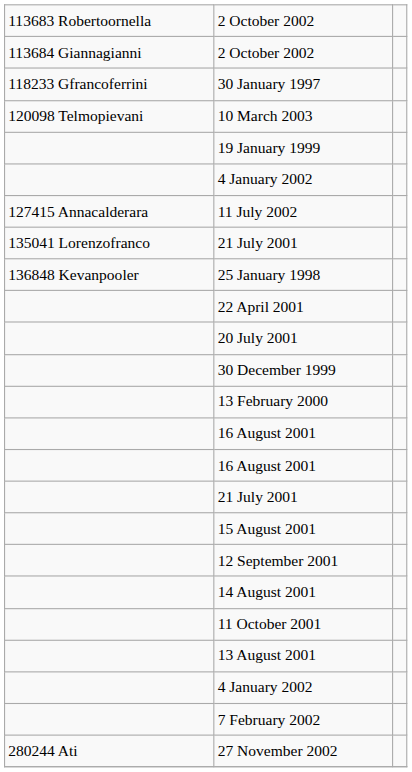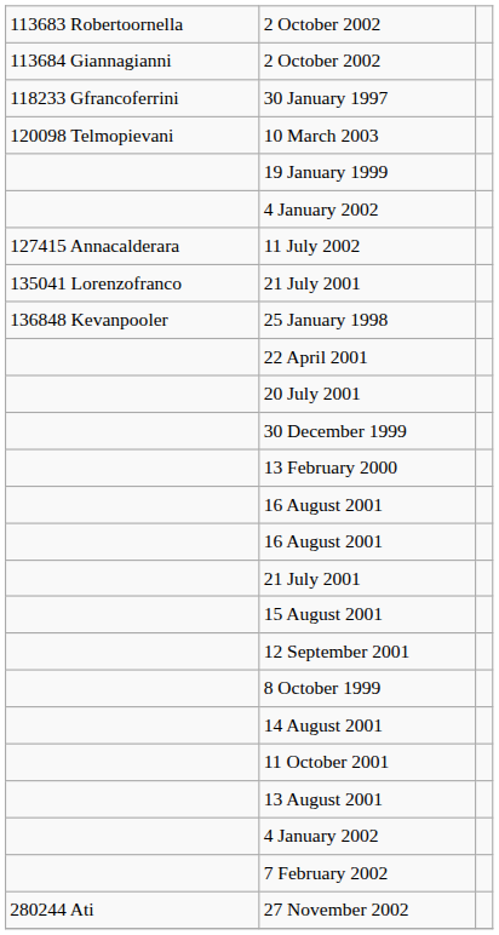+ row: 8 October 1999
